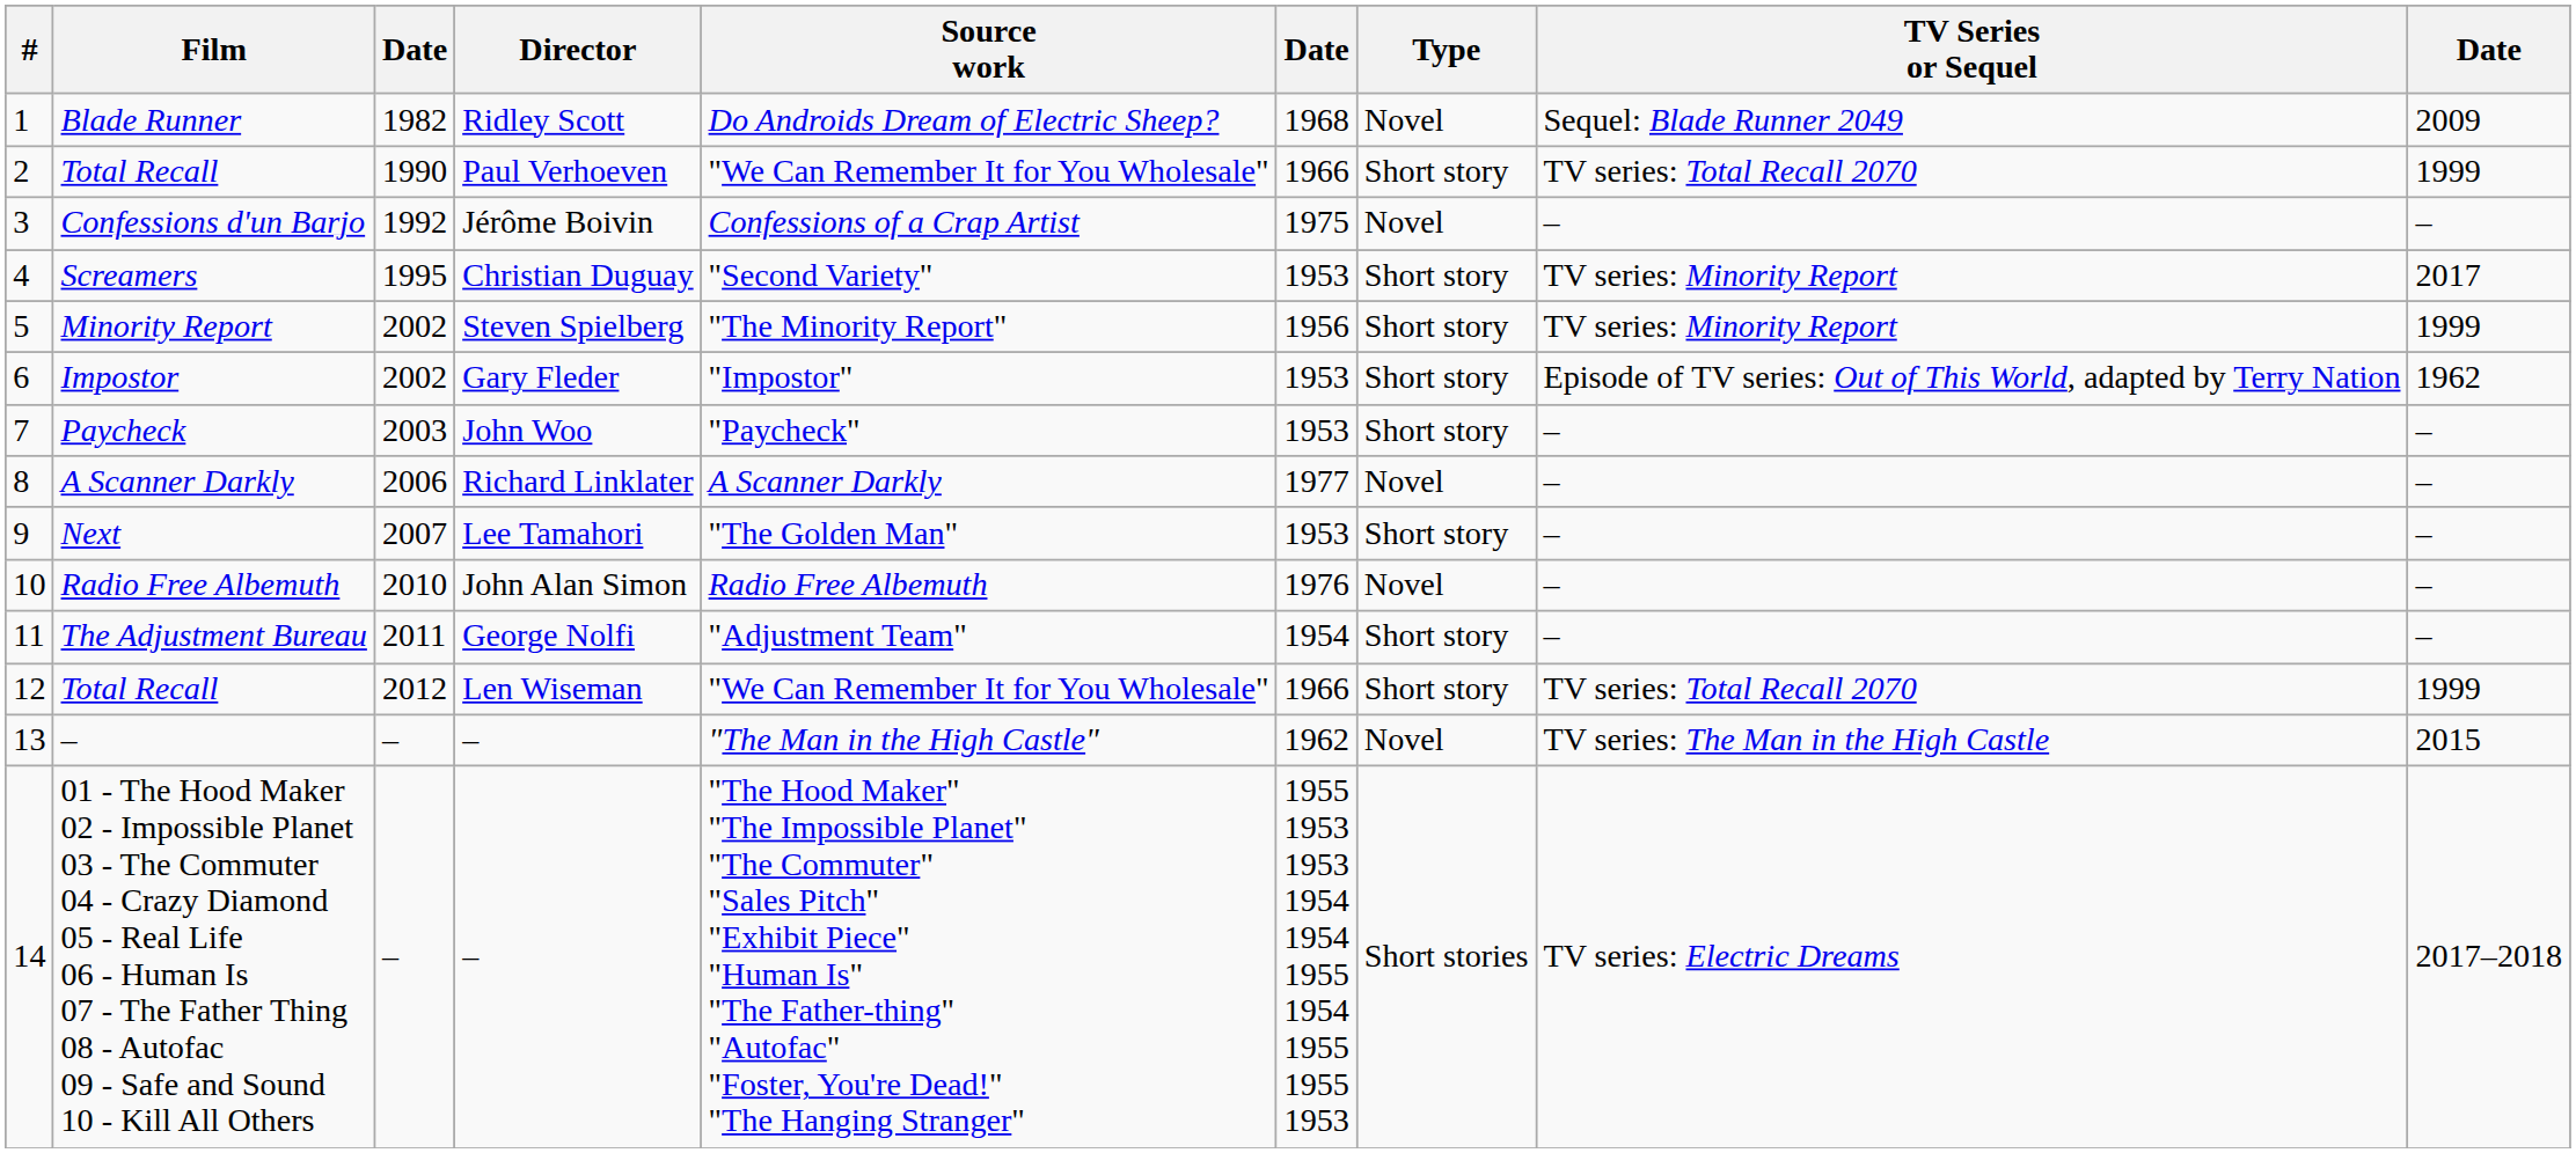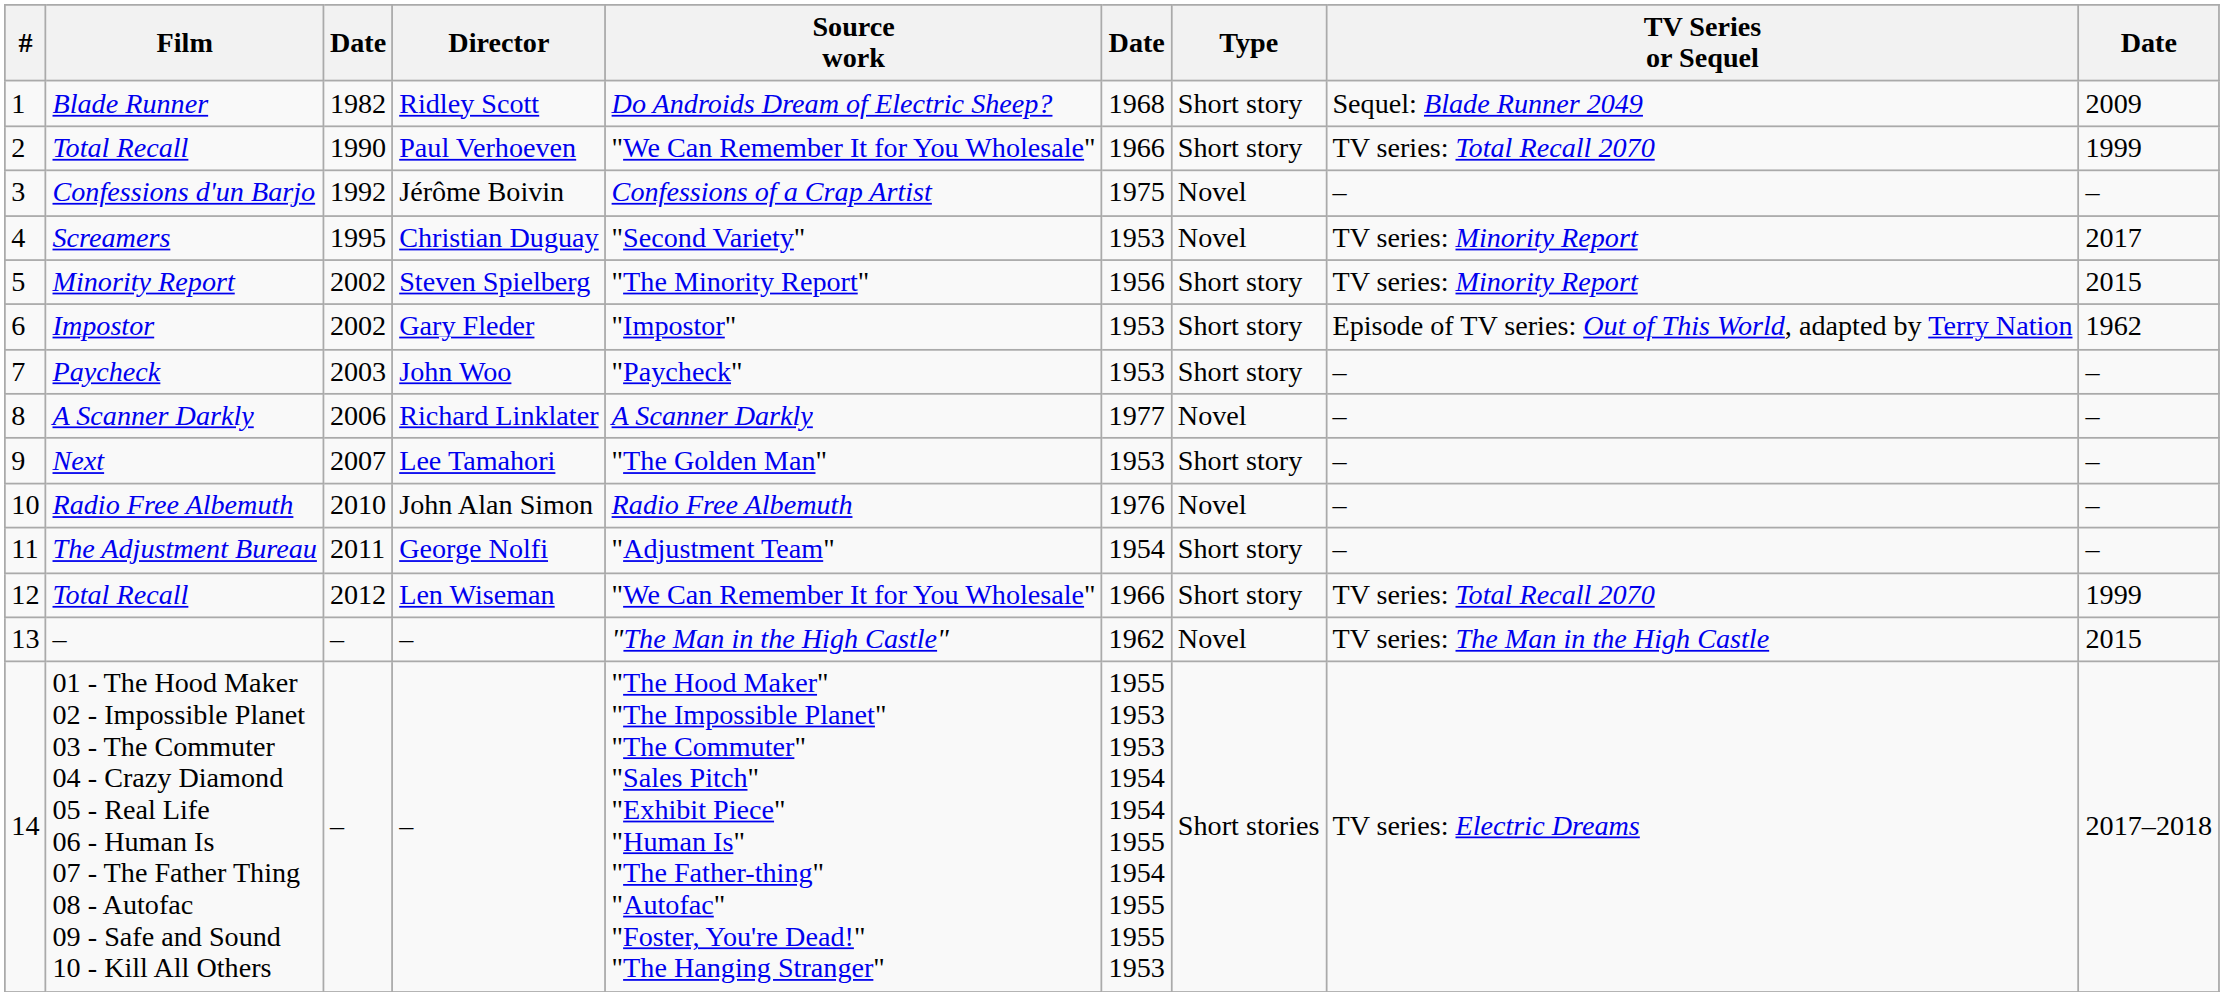Blade Runner | Type: Novel -> Short story
Screamers | Type: Short story -> Novel
Minority Report | column 9: 1999 -> 2015
